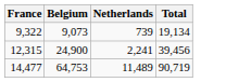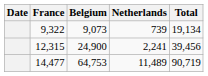+ column: Date
